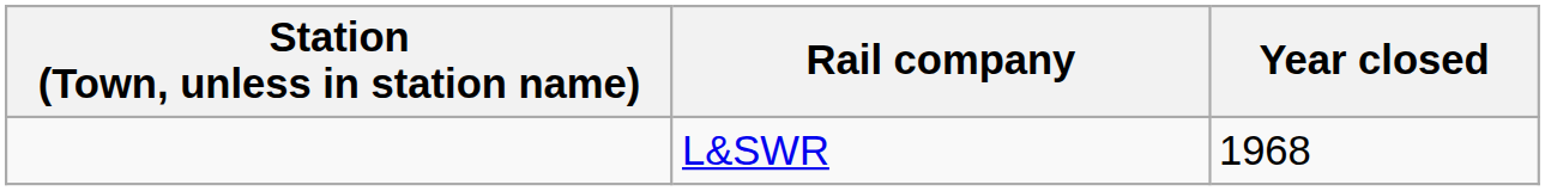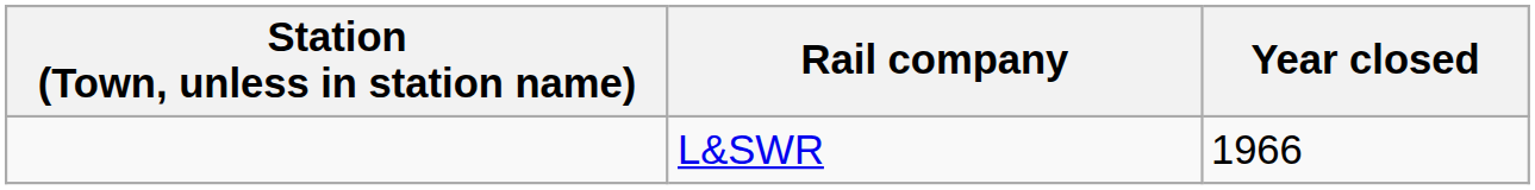L&SWR | Year closed: 1968 -> 1966
